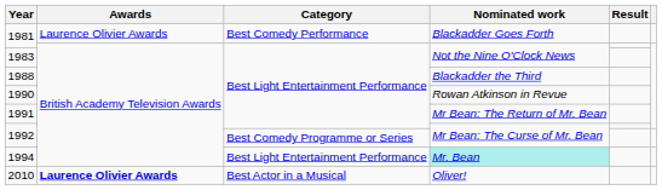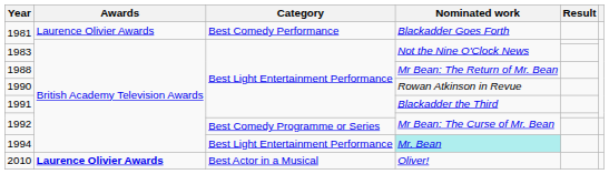1988 | Nominated work: Blackadder the Third -> Mr Bean: The Return of Mr. Bean
1991 | Nominated work: Mr Bean: The Return of Mr. Bean -> Blackadder the Third
